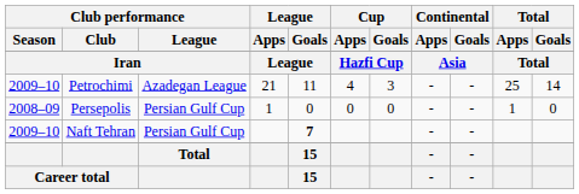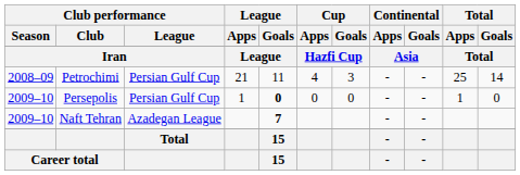Petrochimi | Club performance / Season: 2009–10 -> 2008–09
Petrochimi | Club performance / League: Azadegan League -> Persian Gulf Cup
Persepolis | Club performance / Season: 2008–09 -> 2009–10
Persepolis | League / Goals: normal -> bold
Naft Tehran | Club performance / League: Persian Gulf Cup -> Azadegan League
